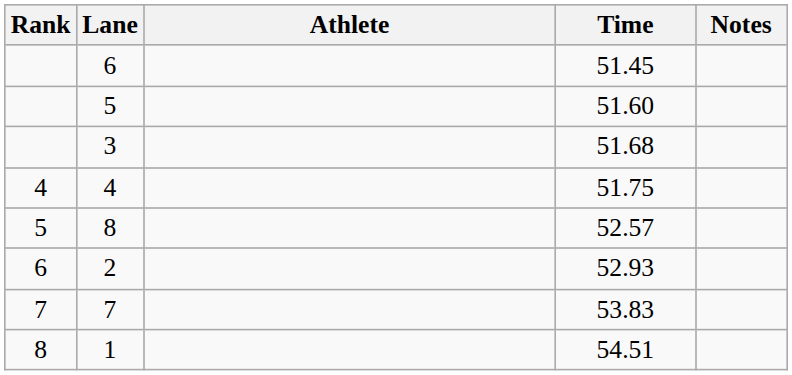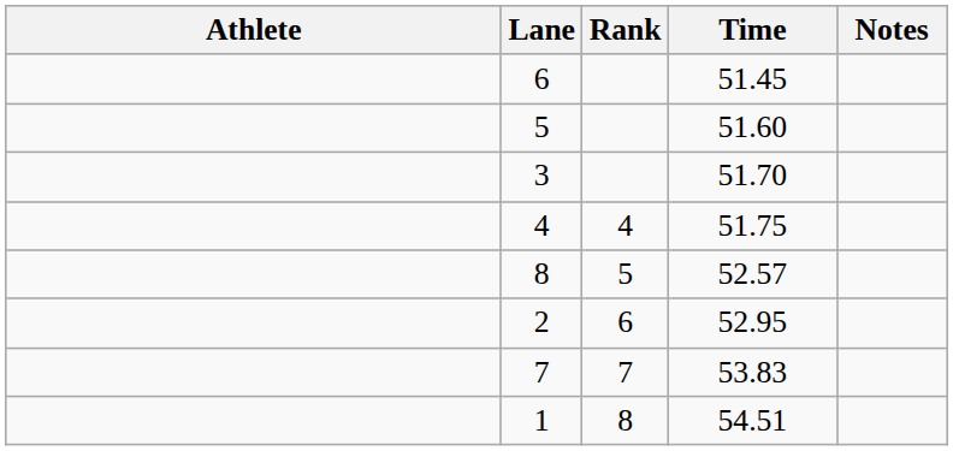columns swapped: Rank <-> Athlete
3 | Time: 51.68 -> 51.70
2 | Time: 52.93 -> 52.95
